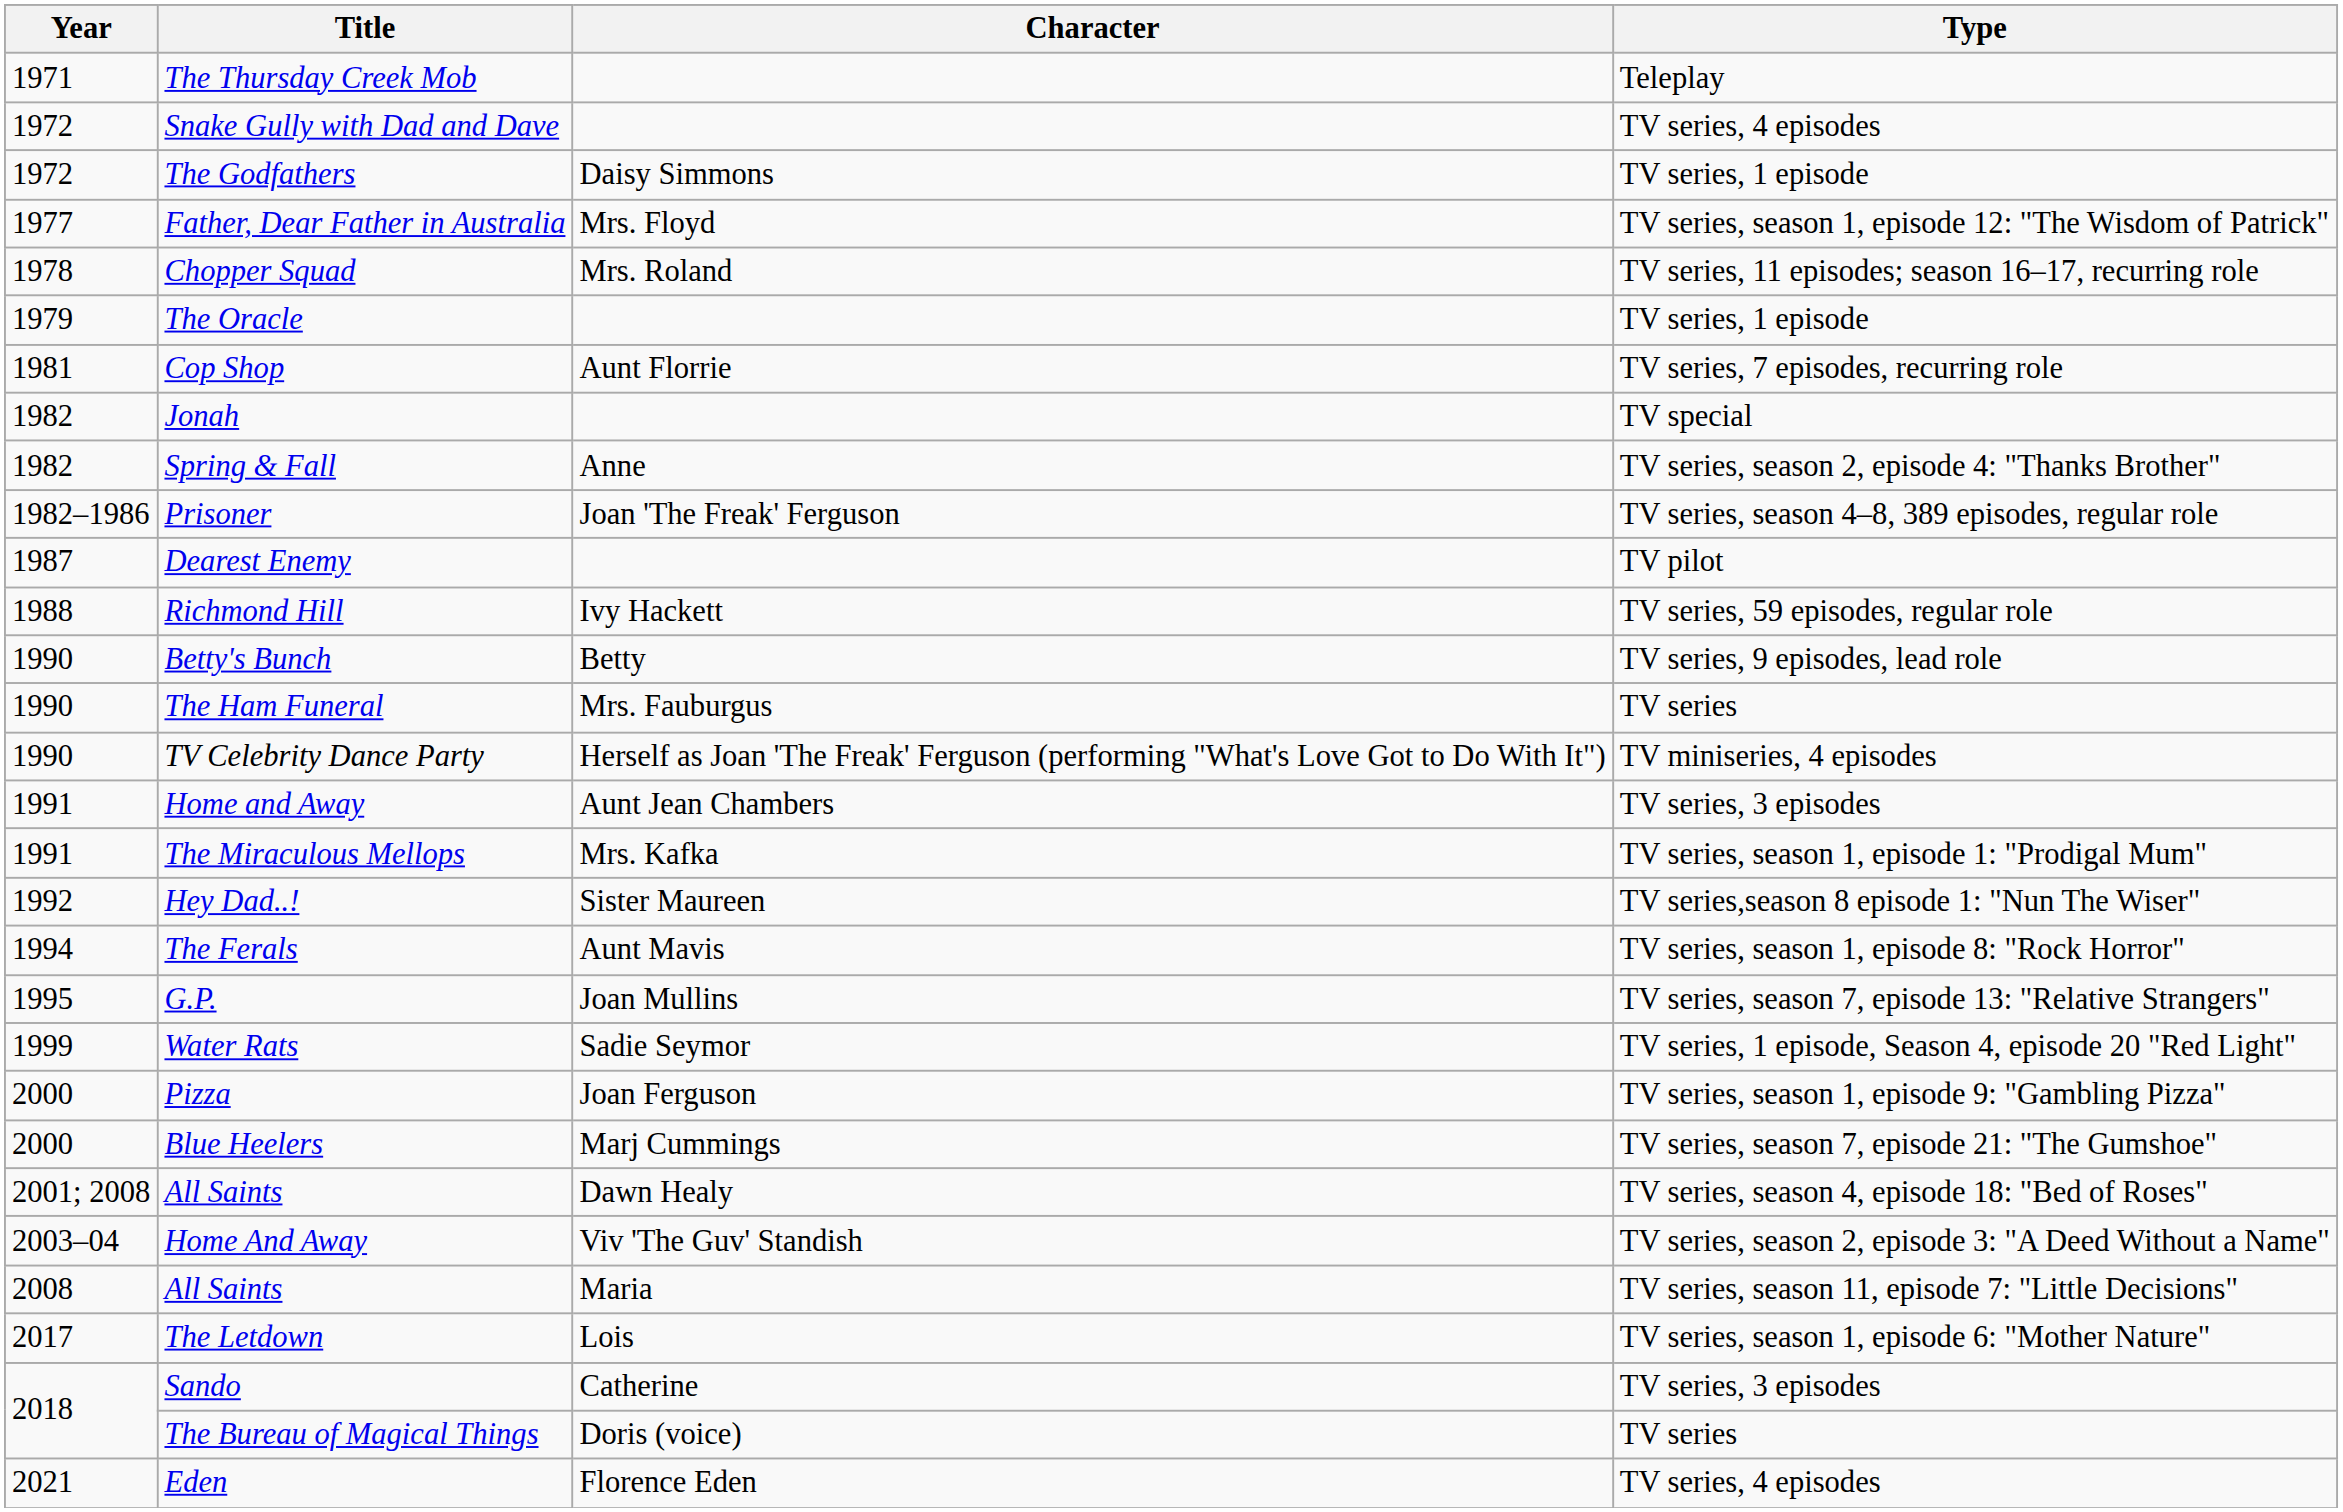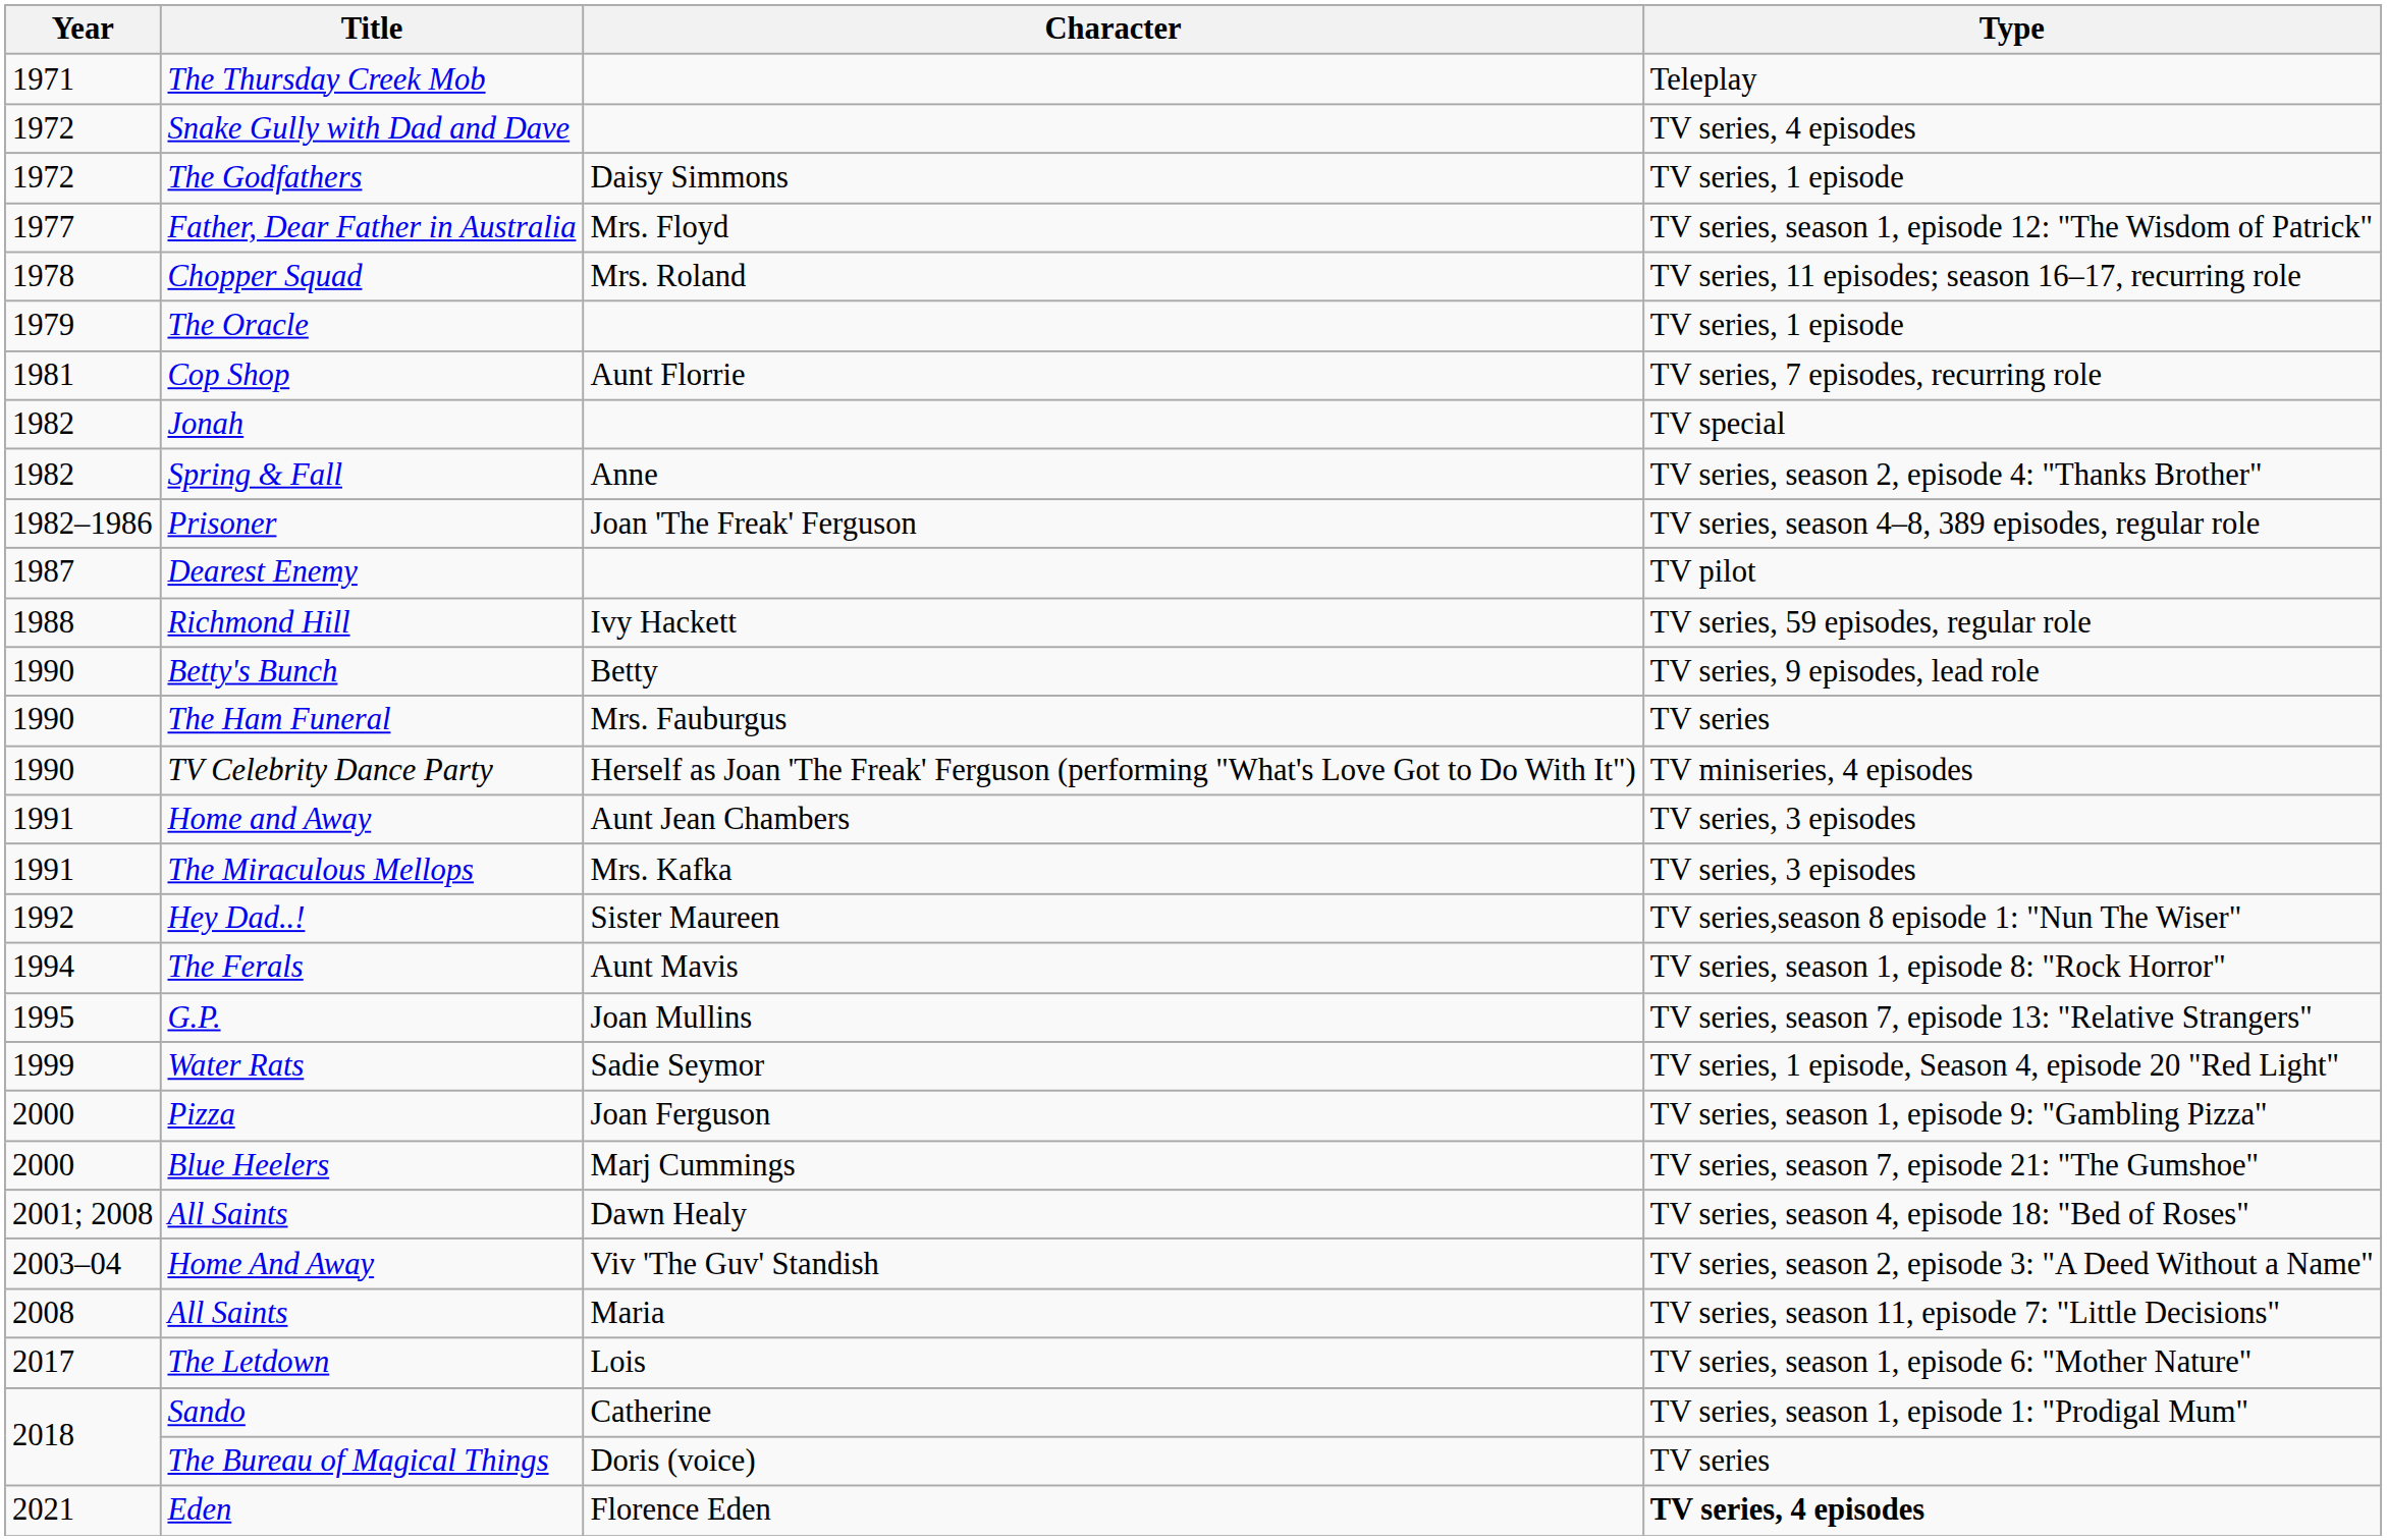The Miraculous Mellops | Type: TV series, season 1, episode 1: "Prodigal Mum" -> TV series, 3 episodes
Sando | Type: TV series, 3 episodes -> TV series, season 1, episode 1: "Prodigal Mum"
Eden | Type: normal -> bold
